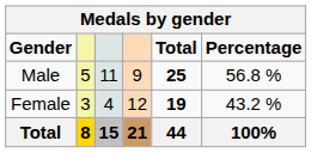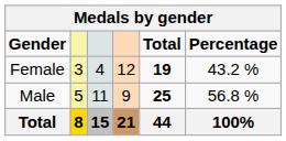rows swapped: Female <-> Male
